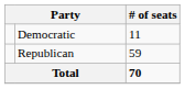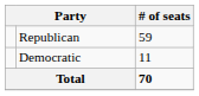rows swapped: Republican <-> Democratic
